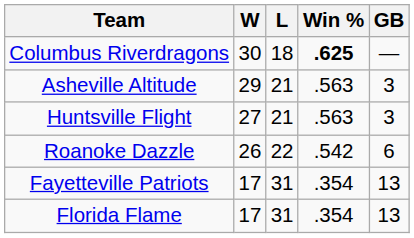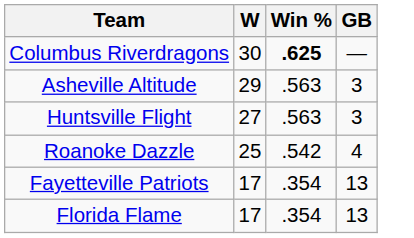- column: L | 18 | 21 | 21 | 22 | 31 | 31
Roanoke Dazzle | W: 26 -> 25
Roanoke Dazzle | GB: 6 -> 4
